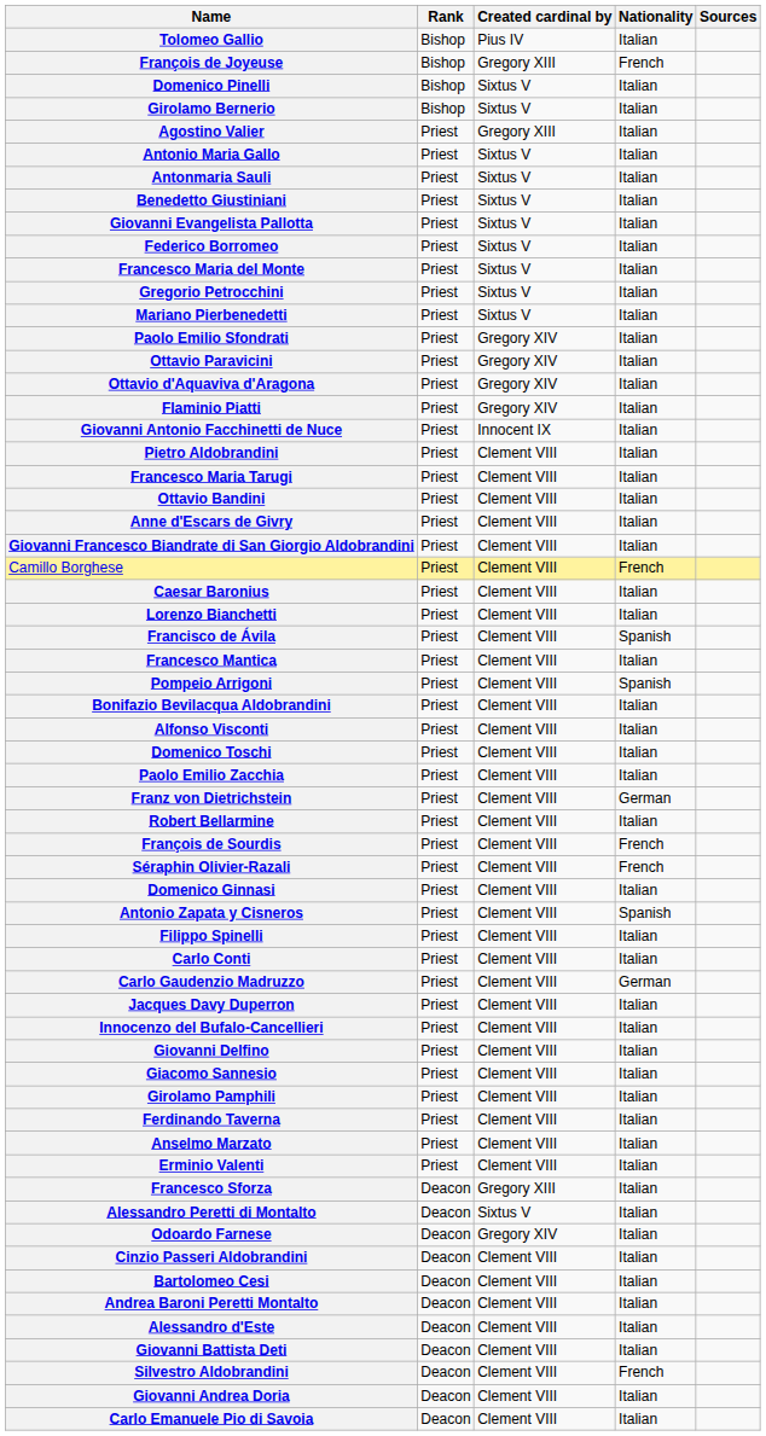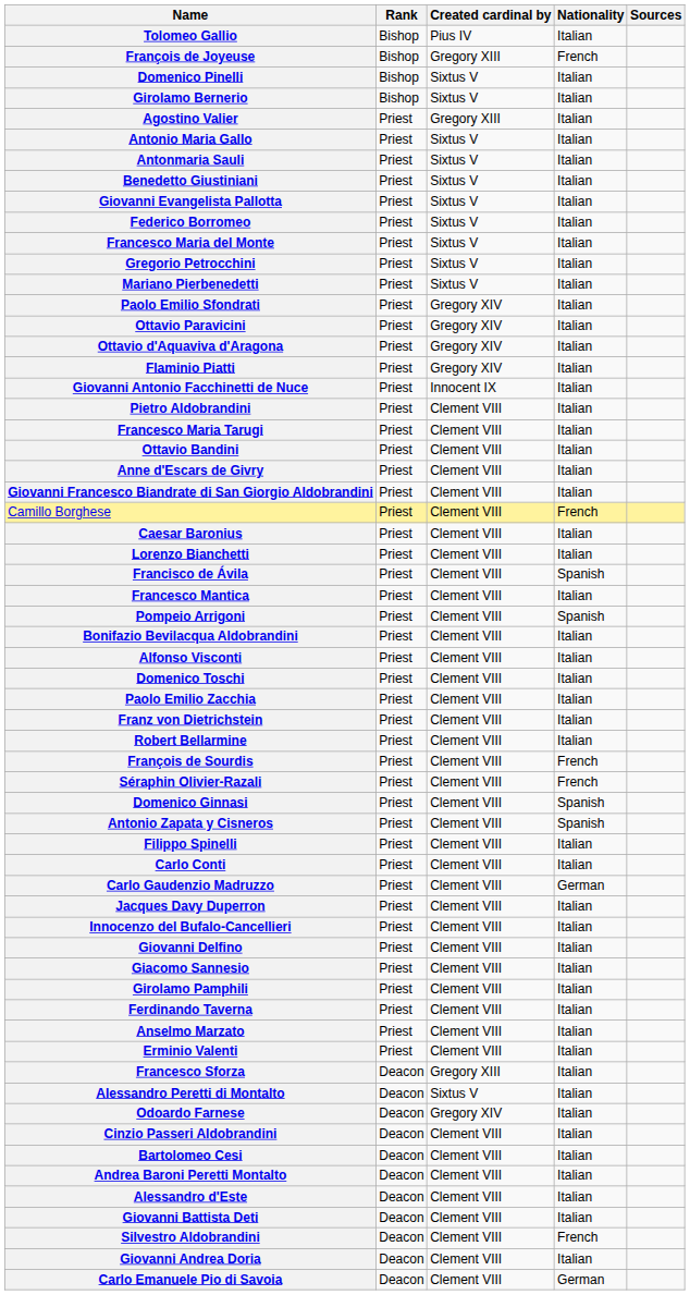Franz von Dietrichstein | Nationality: German -> Italian
Domenico Ginnasi | Nationality: Italian -> Spanish
Carlo Emanuele Pio di Savoia | Nationality: Italian -> German
